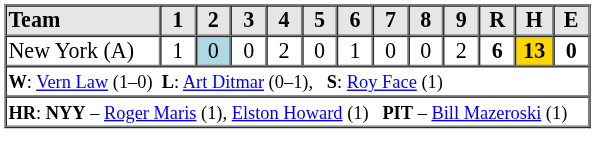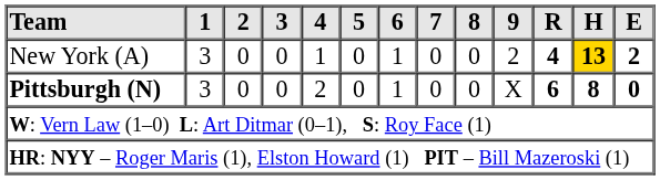New York (A) | 1: 1 -> 3
New York (A) | 2: lightblue background -> no background
New York (A) | 4: 2 -> 1
New York (A) | R: 6 -> 4
New York (A) | E: 0 -> 2
+ row: Pittsburgh (N) | 3 | 0 | 0 | 2 | 0 | 1 | 0 | 0 | X | 6 | 8 | 0
